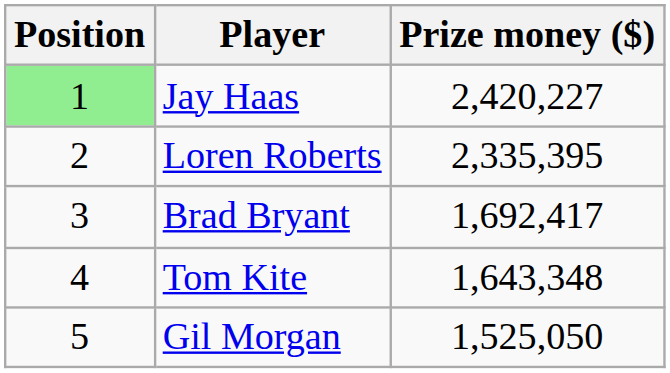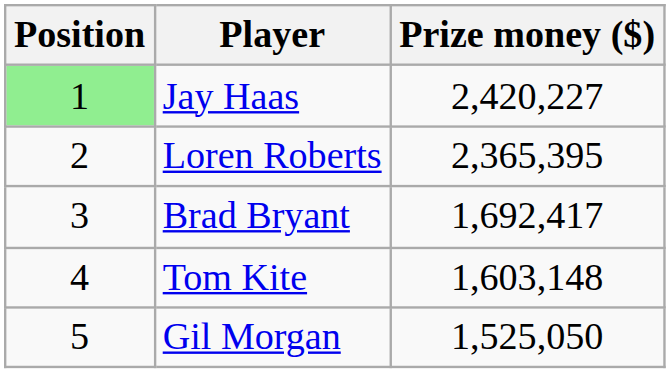Loren Roberts | Prize money ($): 2,335,395 -> 2,365,395
Tom Kite | Prize money ($): 1,643,348 -> 1,603,148
